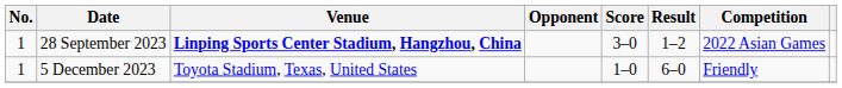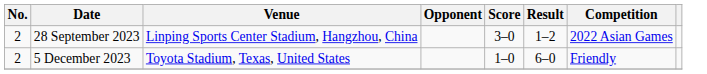28 September 2023 | No.: 1 -> 2
28 September 2023 | Venue: bold -> normal
5 December 2023 | No.: 1 -> 2
